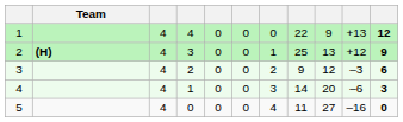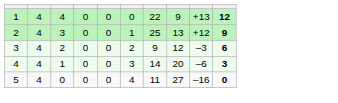- column: Team | (H)
